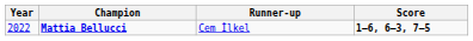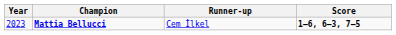Mattia Bellucci | Year: 2022 -> 2023
